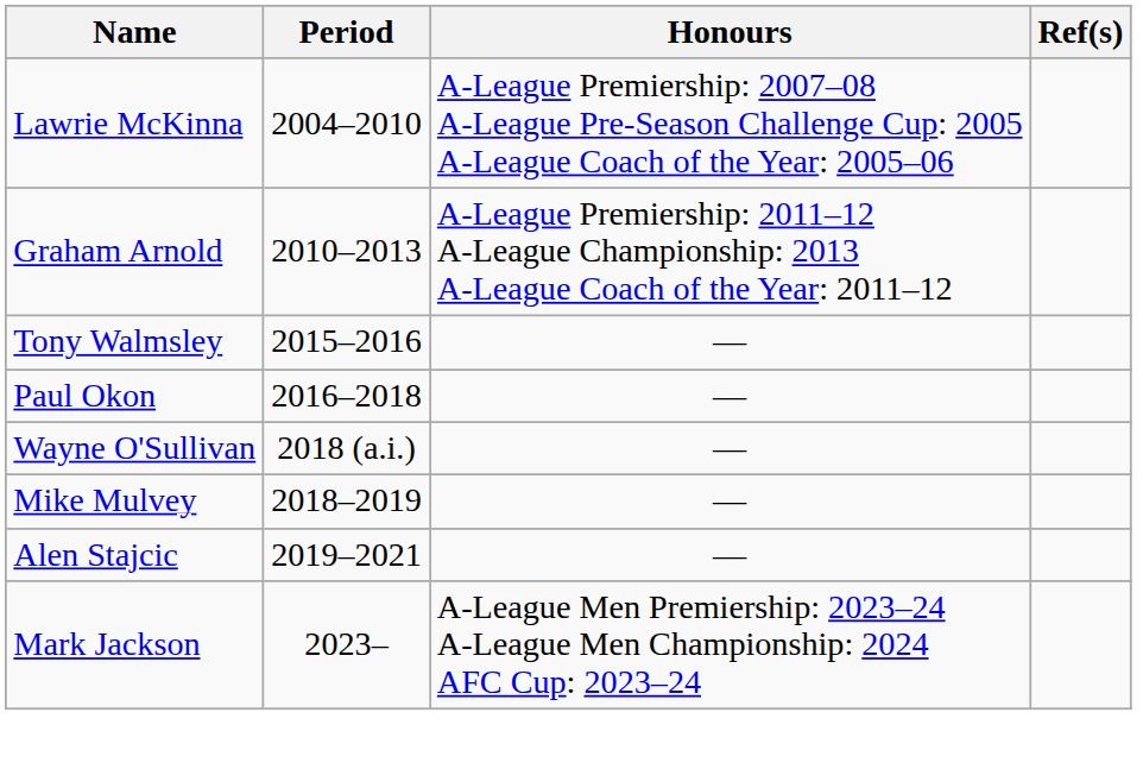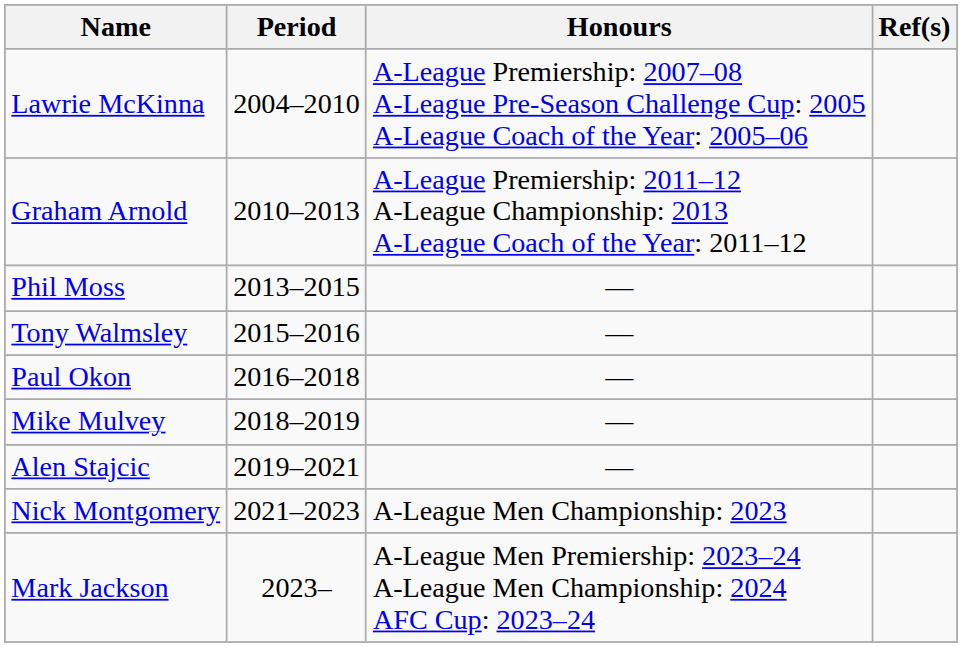+ row: Phil Moss | 2013–2015 | —
- row: Wayne O'Sullivan | 2018 (a.i.) | —
+ row: Nick Montgomery | 2021–2023 | A-League Men Championship: 2023
